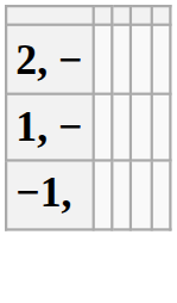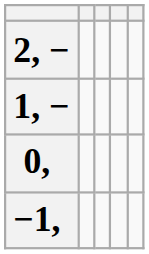+ row: 0,
